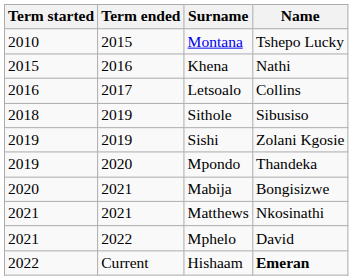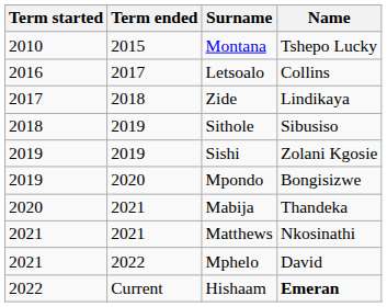- row: 2015 | 2016 | Khena | Nathi
+ row: 2017 | 2018 | Zide | Lindikaya
Mpondo | Name: Thandeka -> Bongisizwe
Mabija | Name: Bongisizwe -> Thandeka
